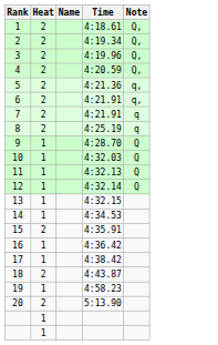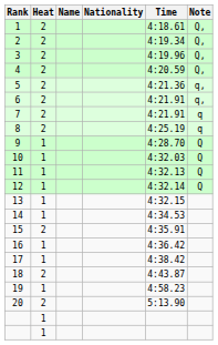+ column: Nationality
